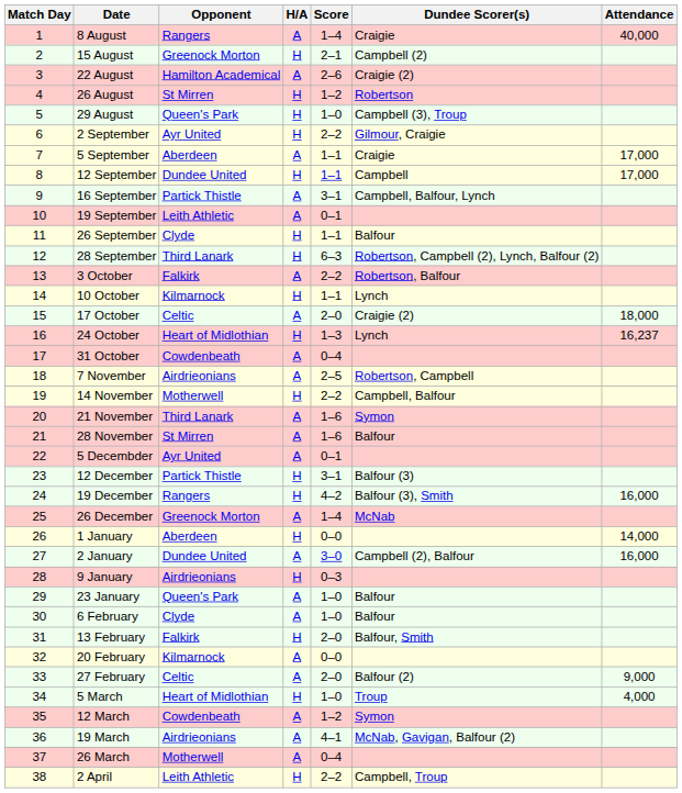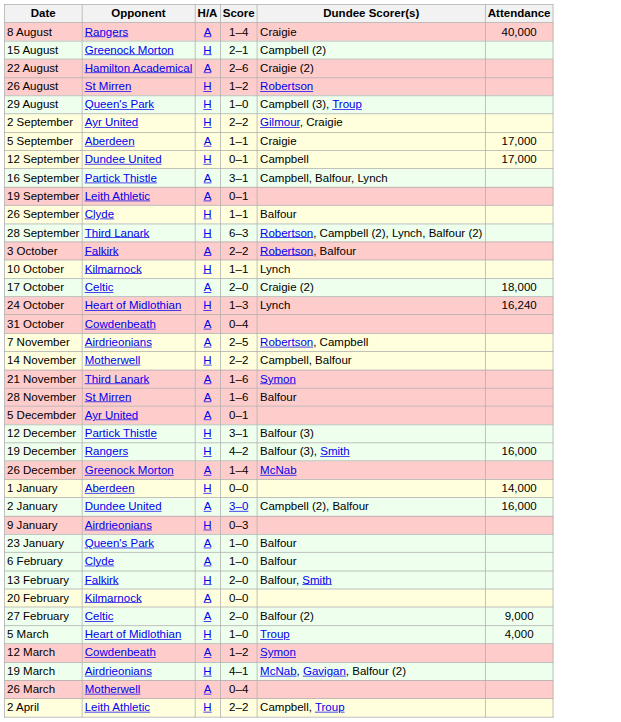- column: Match Day | 1 | 2 | 3 | 4 | 5 | 6 | 7 | 8 | 9 | 10 | 11 | 12 | 13 | 14 | 15 | 16 | 17 | 18 | 19 | 20 | 21 | 22 | 23 | 24 | 25 | 26 | 27 | 28 | 29 | 30 | 31 | 32 | 33 | 34 | 35 | 36 | 37 | 38
12 September | Score: 1–1 -> 0–1
24 October | Attendance: 16,237 -> 16,240
19 March | H/A: A -> H
